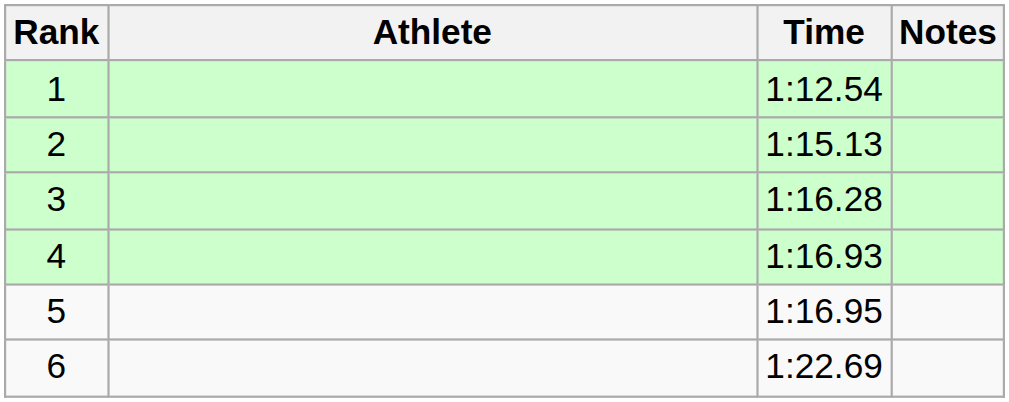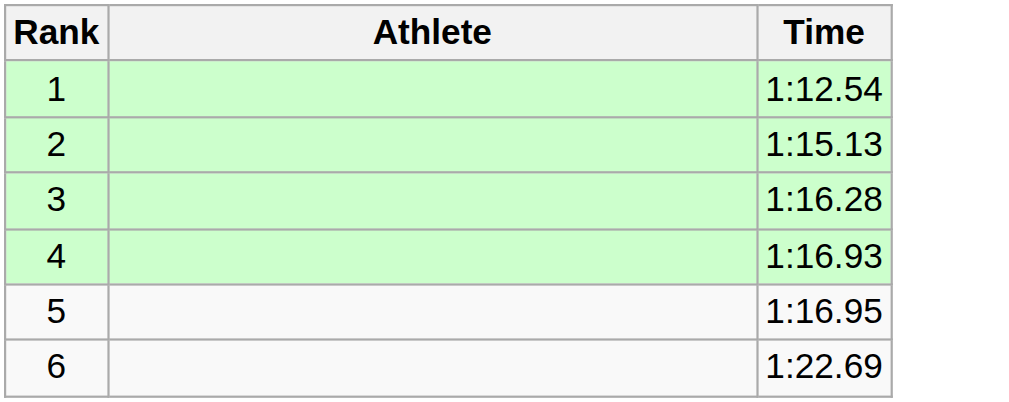- column: Notes
